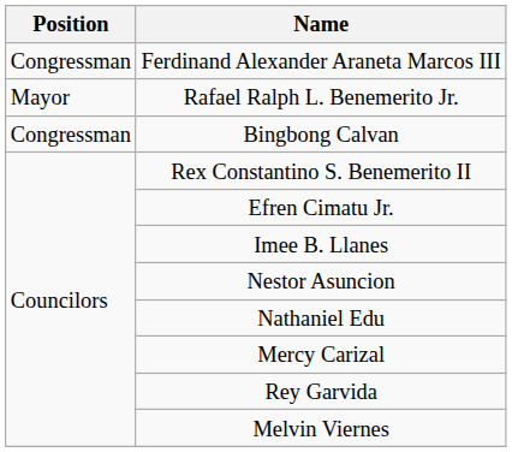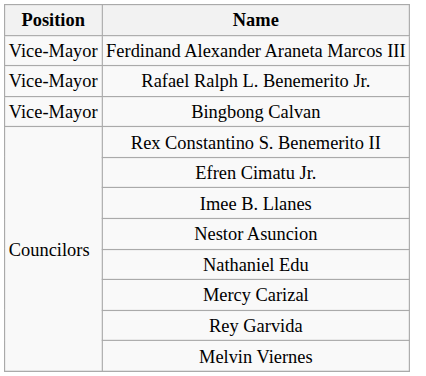Ferdinand Alexander Araneta Marcos III | Position: Congressman -> Vice-Mayor
Rafael Ralph L. Benemerito Jr. | Position: Mayor -> Vice-Mayor
Bingbong Calvan | Position: Congressman -> Vice-Mayor
